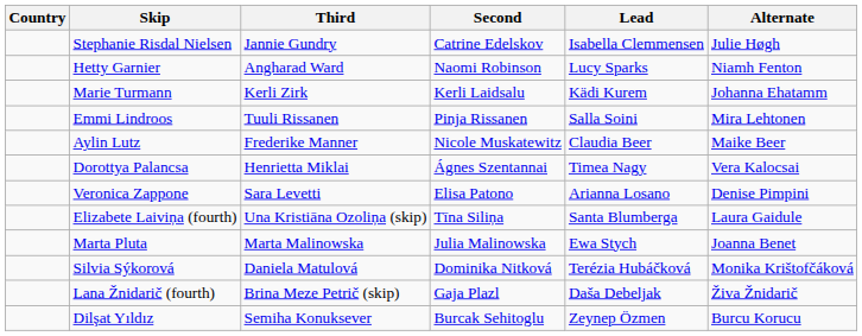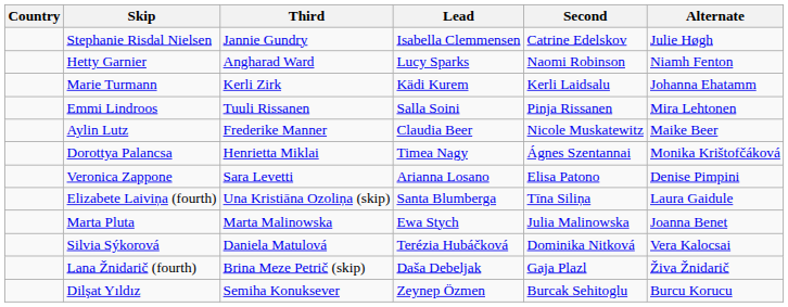columns swapped: Second <-> Lead
Dorottya Palancsa | Alternate: Vera Kalocsai -> Monika Krištofčáková
Silvia Sýkorová | Alternate: Monika Krištofčáková -> Vera Kalocsai
